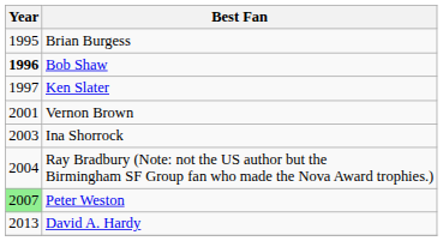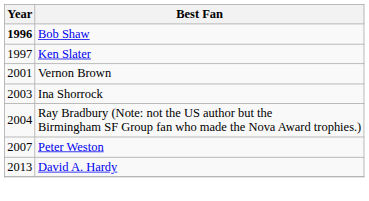- row: 1995 | Brian Burgess
Peter Weston | Year: lightgreen background -> no background
